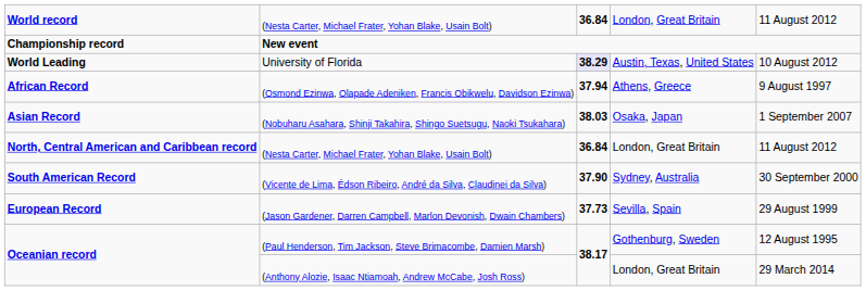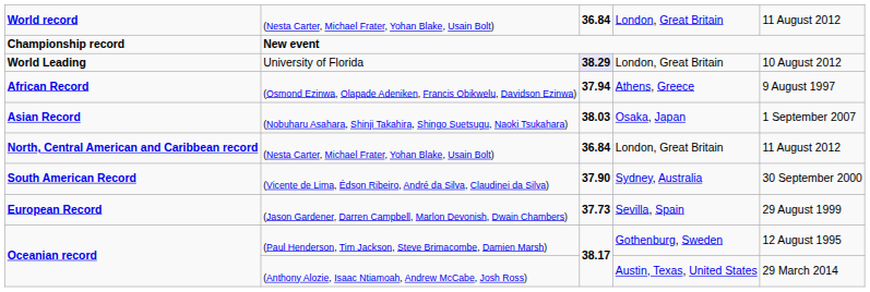University of Florida | column 4: Austin, Texas, United States -> London, Great Britain
(Anthony Alozie, Isaac Ntiamoah, Andrew McCabe, Josh Ross) | column 4: London, Great Britain -> Austin, Texas, United States
